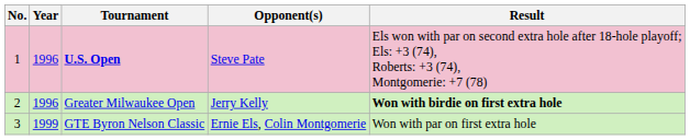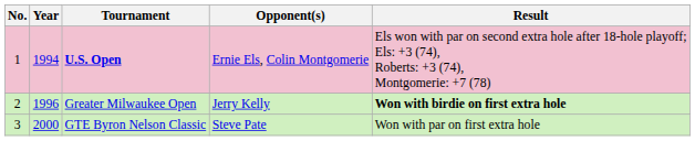U.S. Open | Year: 1996 -> 1994
U.S. Open | Opponent(s): Steve Pate -> Ernie Els, Colin Montgomerie
GTE Byron Nelson Classic | Year: 1999 -> 2000
GTE Byron Nelson Classic | Opponent(s): Ernie Els, Colin Montgomerie -> Steve Pate
